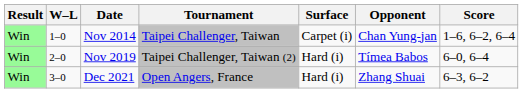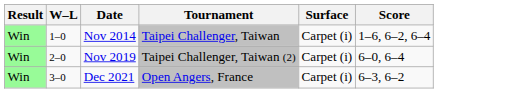- column: Opponent | Chan Yung-jan | Tímea Babos | Zhang Shuai
Nov 2019 | Surface: Hard (i) -> Carpet (i)
Dec 2021 | Surface: Hard (i) -> Carpet (i)
